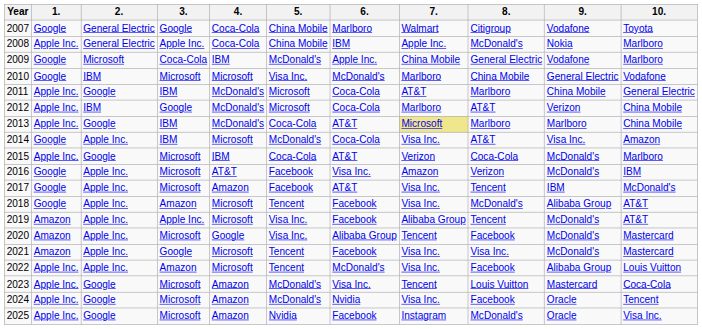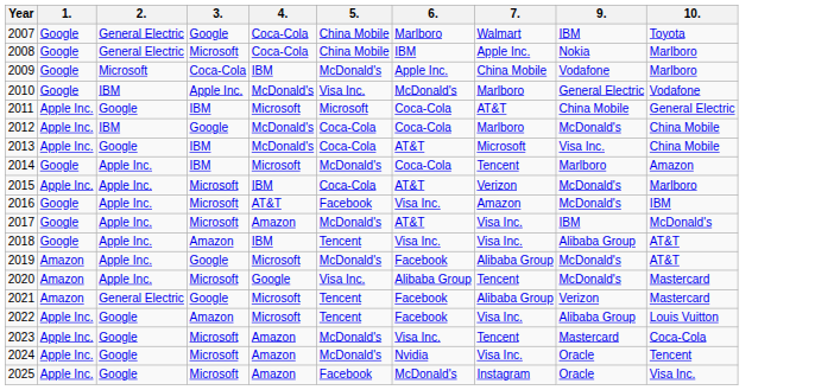- column: 8. | Citigroup | McDonald's | General Electric | China Mobile | Marlboro | AT&T | Marlboro | AT&T | Coca-Cola | Verizon | Tencent | McDonald's | Tencent | Facebook | Visa Inc. | Facebook | Louis Vuitton | Facebook | McDonald's
2007 | 9.: Vodafone -> IBM
2008 | 1.: Apple Inc. -> Google
2008 | 3.: Apple Inc. -> Microsoft
2010 | 3.: Microsoft -> Apple Inc.
2010 | 4.: Microsoft -> McDonald's
2011 | 4.: McDonald's -> Microsoft
2012 | 5.: Microsoft -> Coca-Cola
2012 | 9.: Verizon -> McDonald's
2013 | 7.: khaki background -> no background
2013 | 9.: Marlboro -> Visa Inc.
2014 | 7.: Visa Inc. -> Tencent
2014 | 9.: Visa Inc. -> Marlboro
2015 | 2.: Google -> Apple Inc.
2017 | 5.: Facebook -> McDonald's
2018 | 4.: Microsoft -> IBM
2018 | 6.: Facebook -> Visa Inc.
2019 | 3.: Apple Inc. -> Google
2019 | 5.: Visa Inc. -> McDonald's
2021 | 2.: Apple Inc. -> General Electric
2021 | 7.: Visa Inc. -> Alibaba Group
2021 | 9.: McDonald's -> Verizon
2022 | 2.: Apple Inc. -> Google
2022 | 6.: McDonald's -> Facebook
2025 | 5.: Nvidia -> Facebook
2025 | 6.: Facebook -> McDonald's
